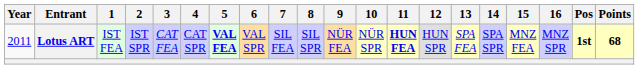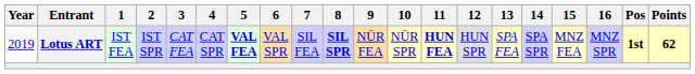Lotus ART | Year: 2011 -> 2019
Lotus ART | 8: normal -> bold
Lotus ART | Points: 68 -> 62
